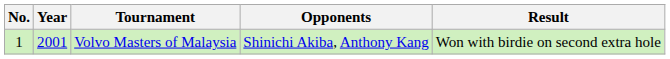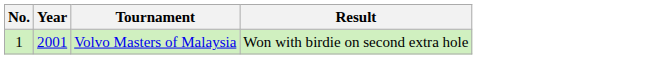- column: Opponents | Shinichi Akiba, Anthony Kang
